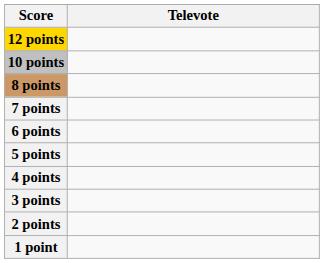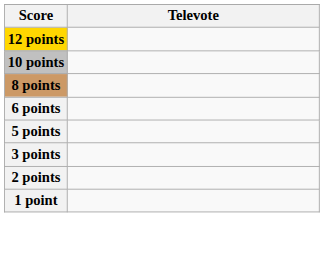- row: 7 points
- row: 4 points
